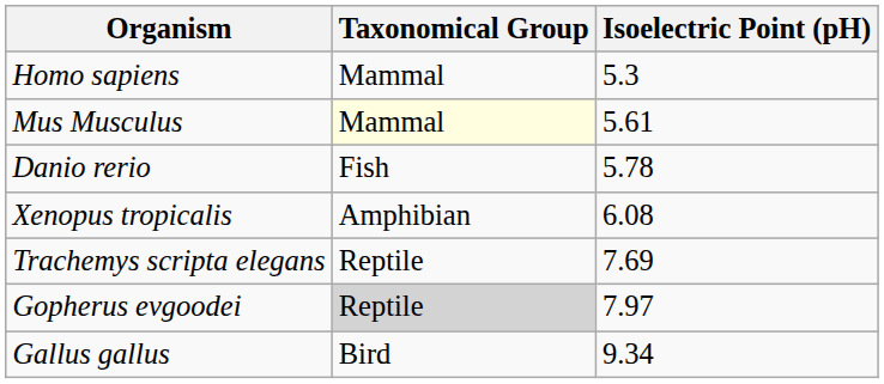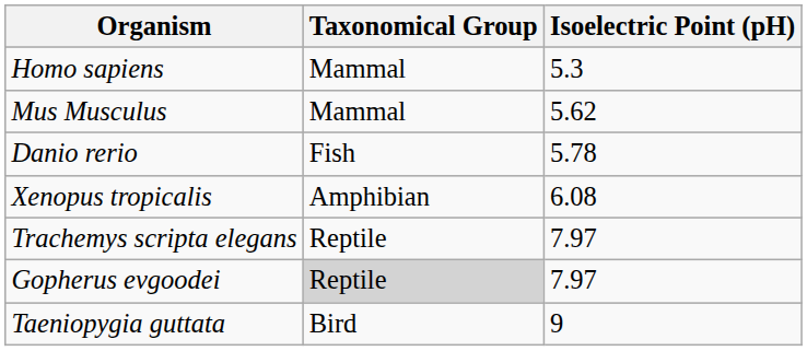Mus Musculus | Taxonomical Group: lightyellow background -> no background
Mus Musculus | Isoelectric Point (pH): 5.61 -> 5.62
Trachemys scripta elegans | Isoelectric Point (pH): 7.69 -> 7.97
- row: Gallus gallus | Bird | 9.34
+ row: Taeniopygia guttata | Bird | 9
